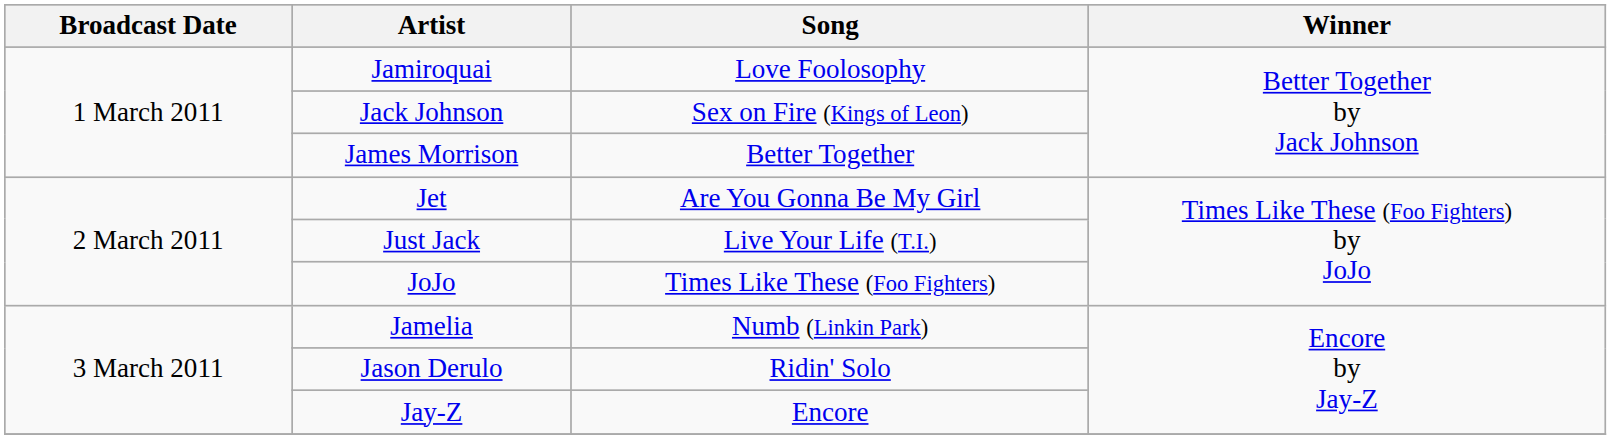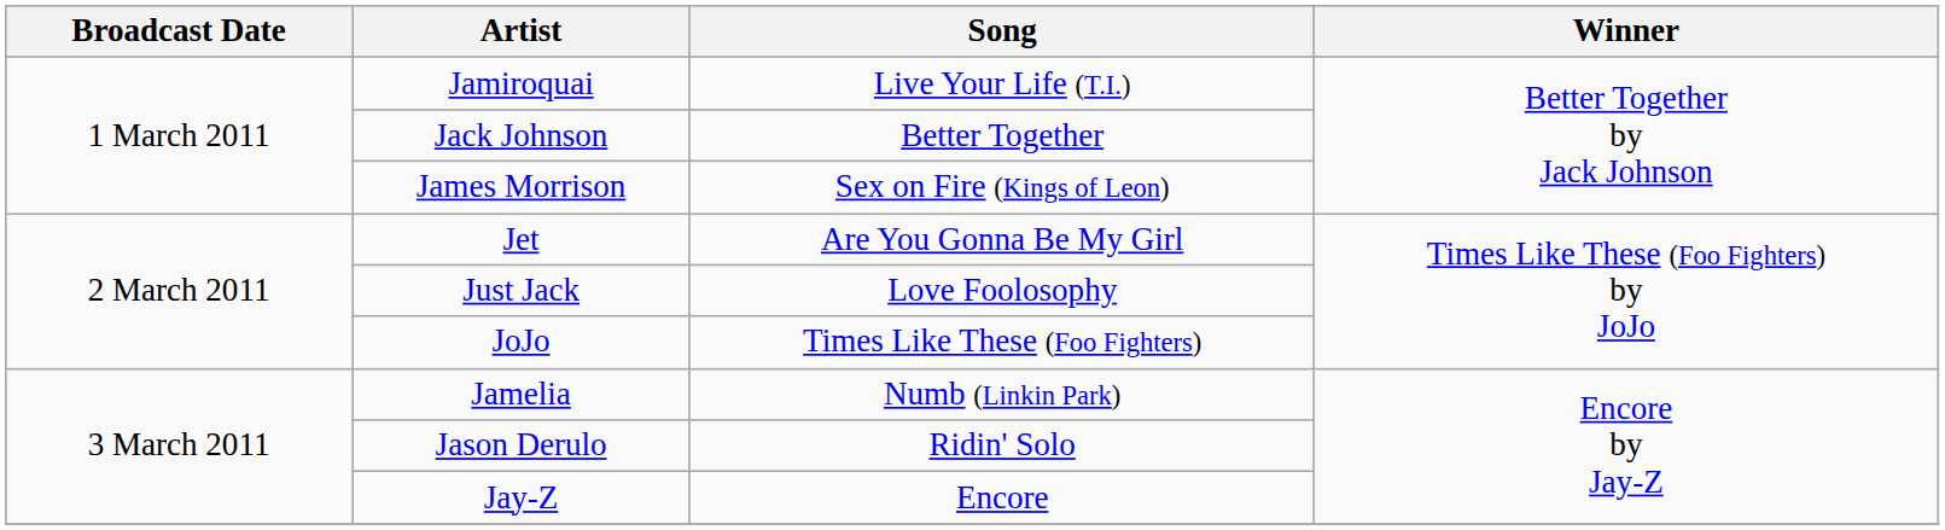Jamiroquai | Song: Love Foolosophy -> Live Your Life (T.I.)
Jack Johnson | Song: Sex on Fire (Kings of Leon) -> Better Together
James Morrison | Song: Better Together -> Sex on Fire (Kings of Leon)
Just Jack | Song: Live Your Life (T.I.) -> Love Foolosophy
